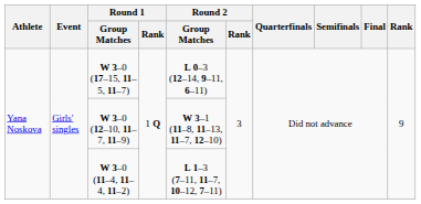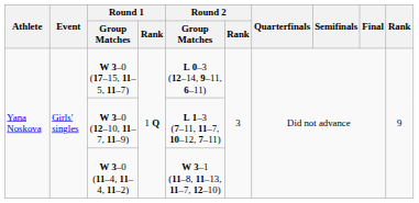W 3–0 (12–10, 11–7, 11–9) | Round 2 / Group Matches: W 3–1 (11–8, 11–13, 11–7, 12–10) -> L 1–3 (7–11, 11–7, 10–12, 7–11)
W 3–0 (11–4, 11–4, 11–2) | Round 2 / Group Matches: L 1–3 (7–11, 11–7, 10–12, 7–11) -> W 3–1 (11–8, 11–13, 11–7, 12–10)
